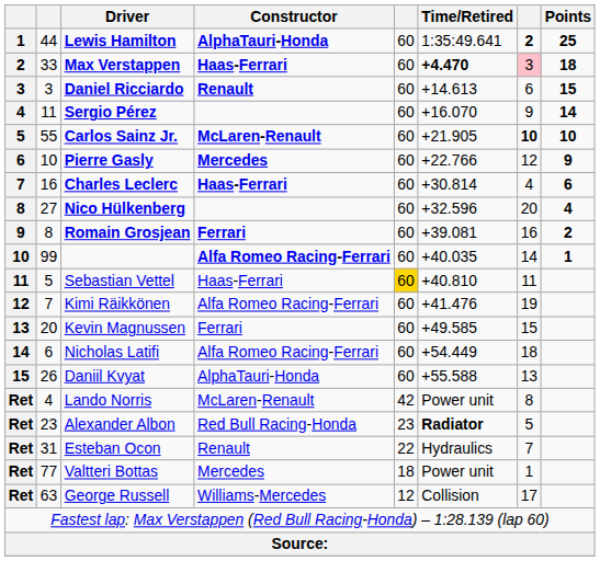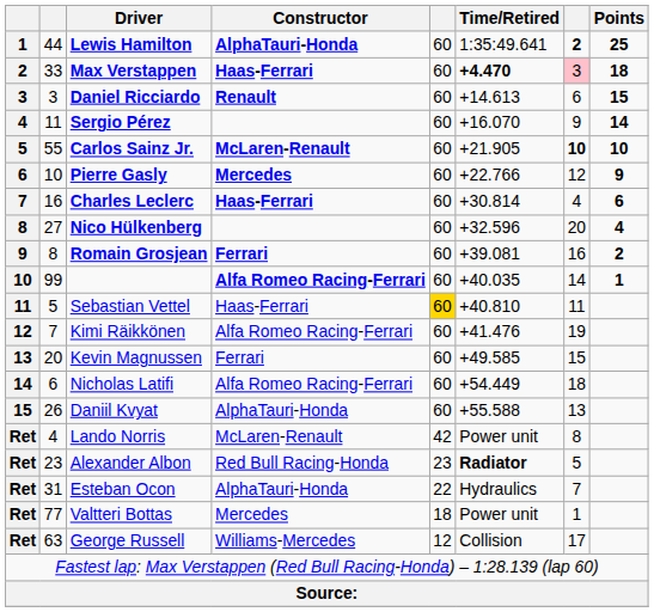Esteban Ocon | Constructor: Renault -> AlphaTauri-Honda
